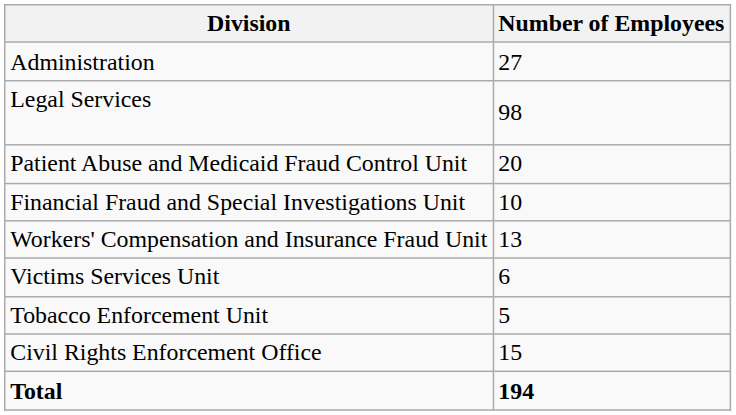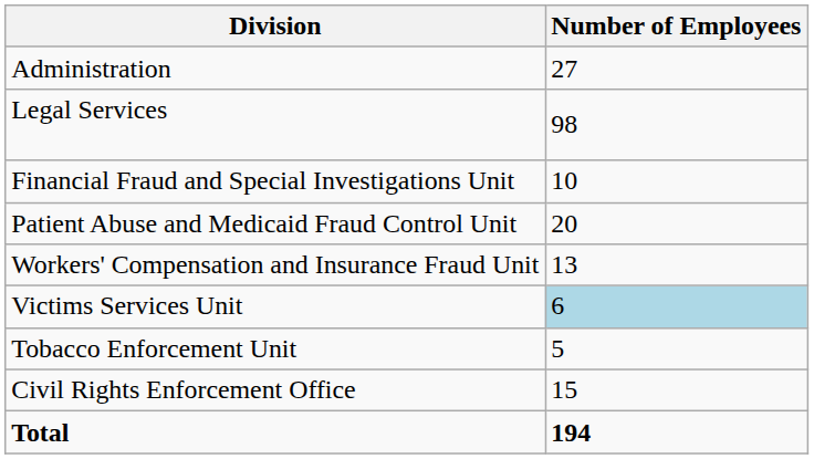rows swapped: Financial Fraud and Special Investigations Unit <-> Patient Abuse and Medicaid Fraud Control Unit
Victims Services Unit | Number of Employees: no background -> lightblue background
